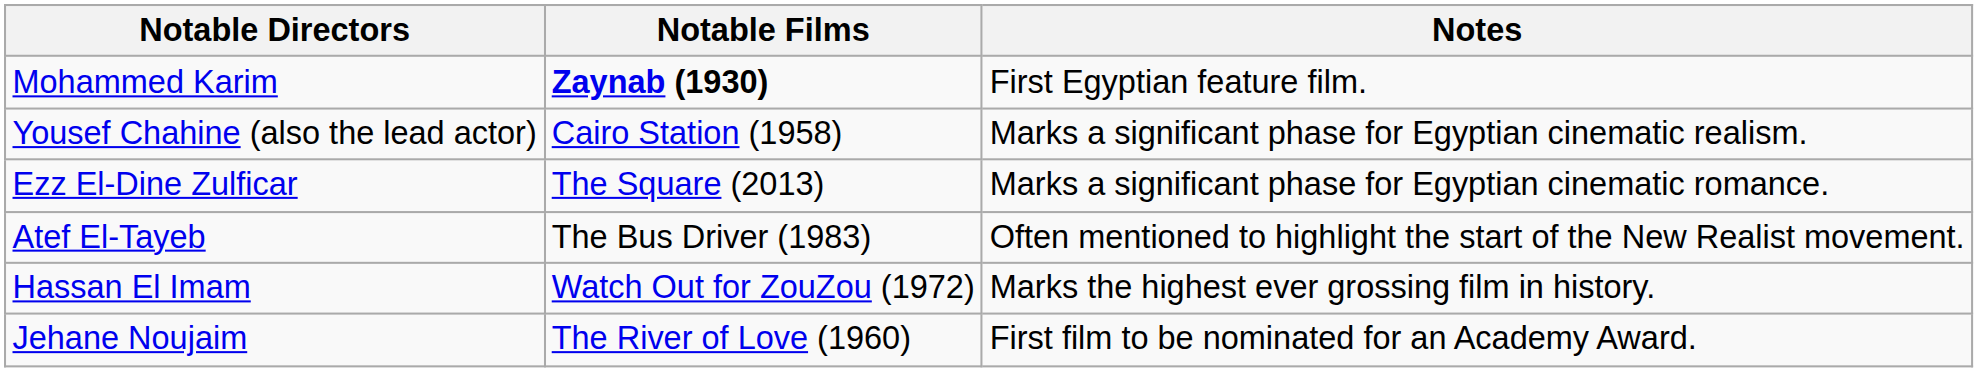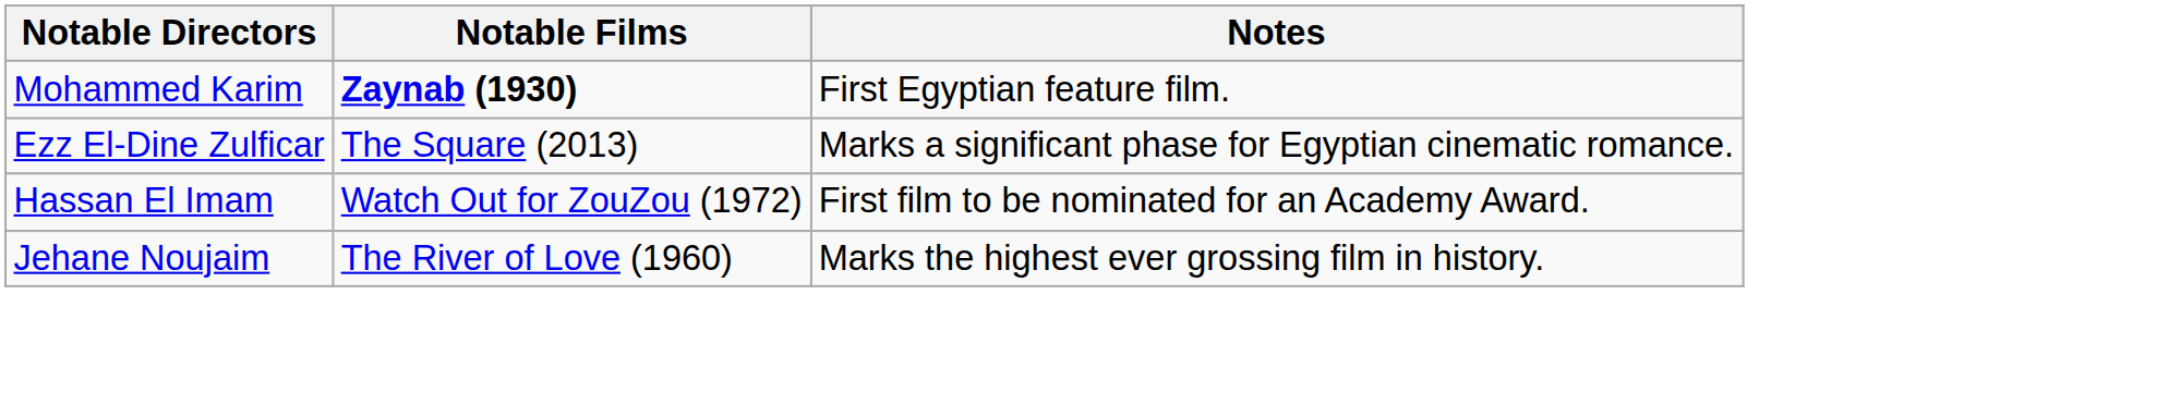- row: Yousef Chahine (also the lead actor) | Cairo Station (1958) | Marks a significant phase for Egyptian cinematic realism.
- row: Atef El-Tayeb | The Bus Driver (1983) | Often mentioned to highlight the start of the New Realist movement.
Hassan El Imam | Notes: Marks the highest ever grossing film in history. -> First film to be nominated for an Academy Award.
Jehane Noujaim | Notes: First film to be nominated for an Academy Award. -> Marks the highest ever grossing film in history.
